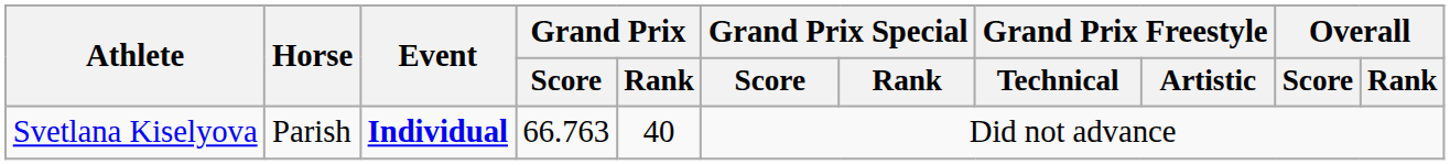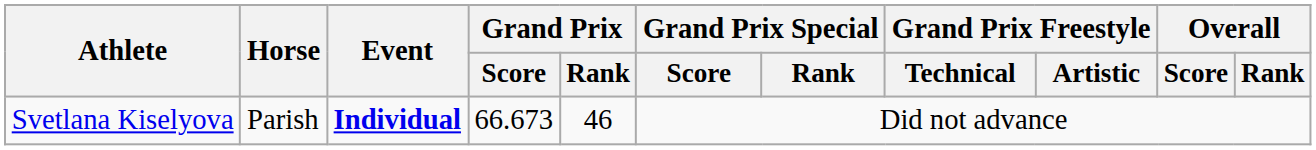Svetlana Kiselyova | Grand Prix / Score: 66.763 -> 66.673
Svetlana Kiselyova | Grand Prix / Rank: 40 -> 46
